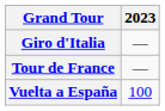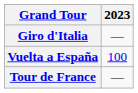rows swapped: Tour de France <-> Vuelta a España
